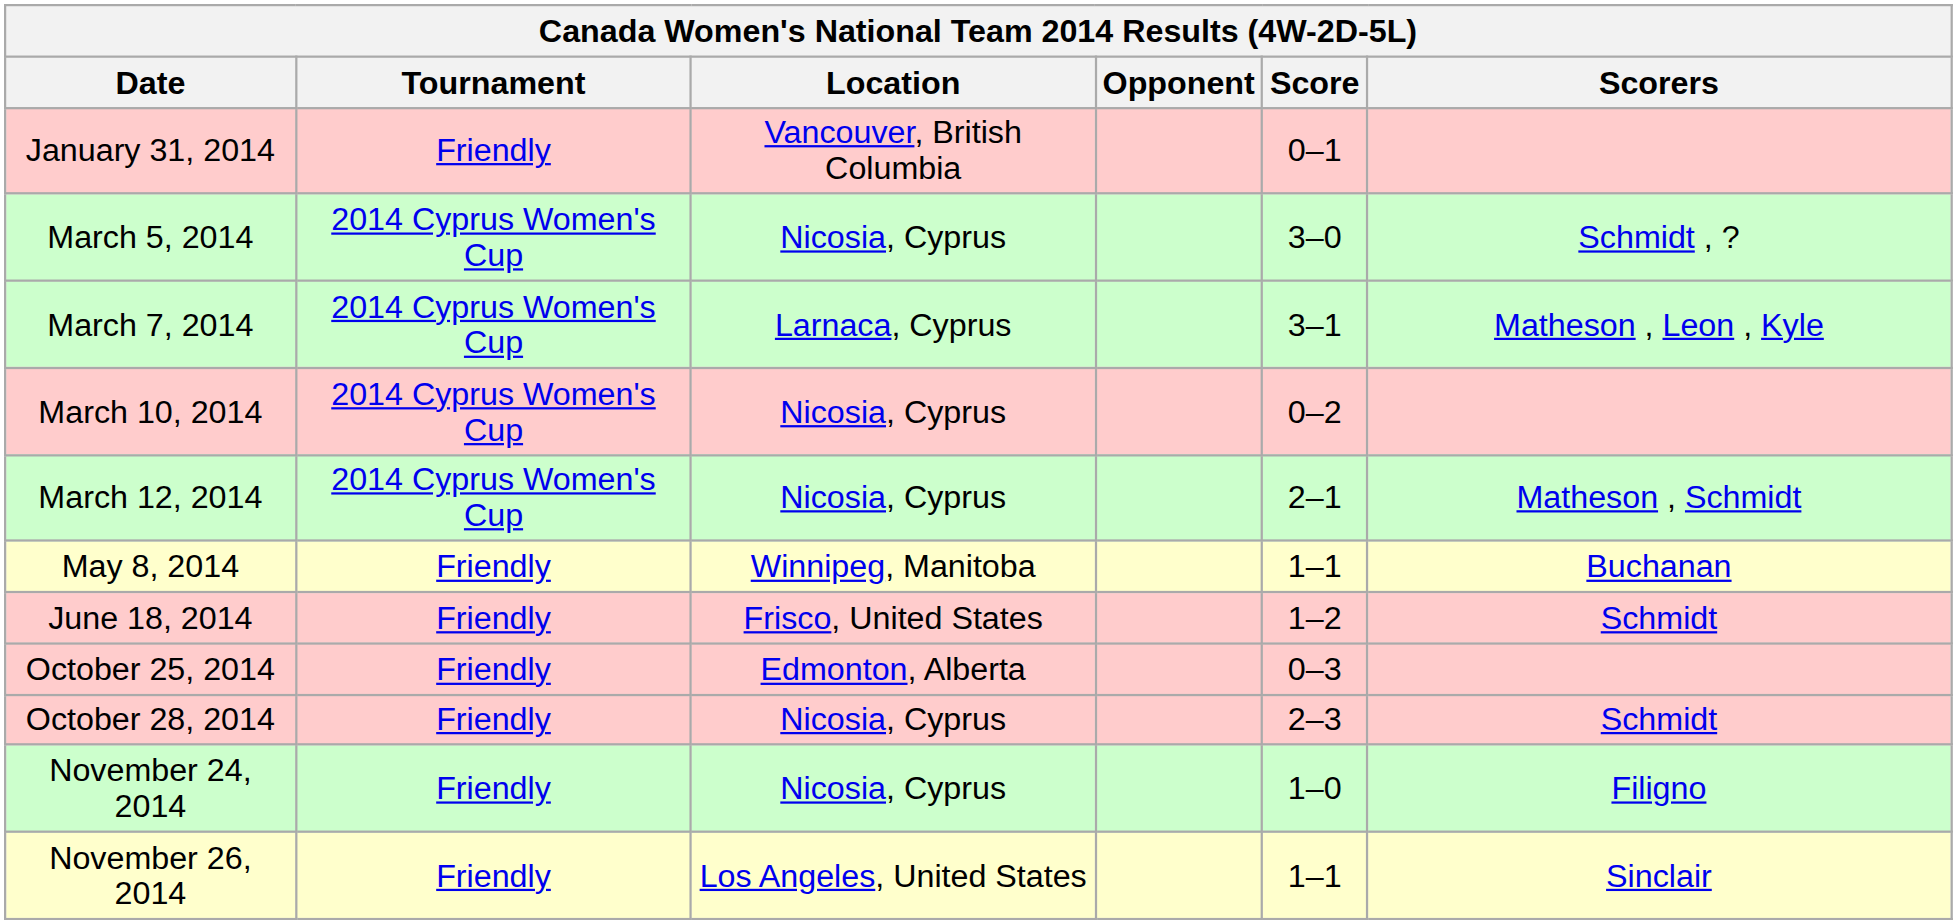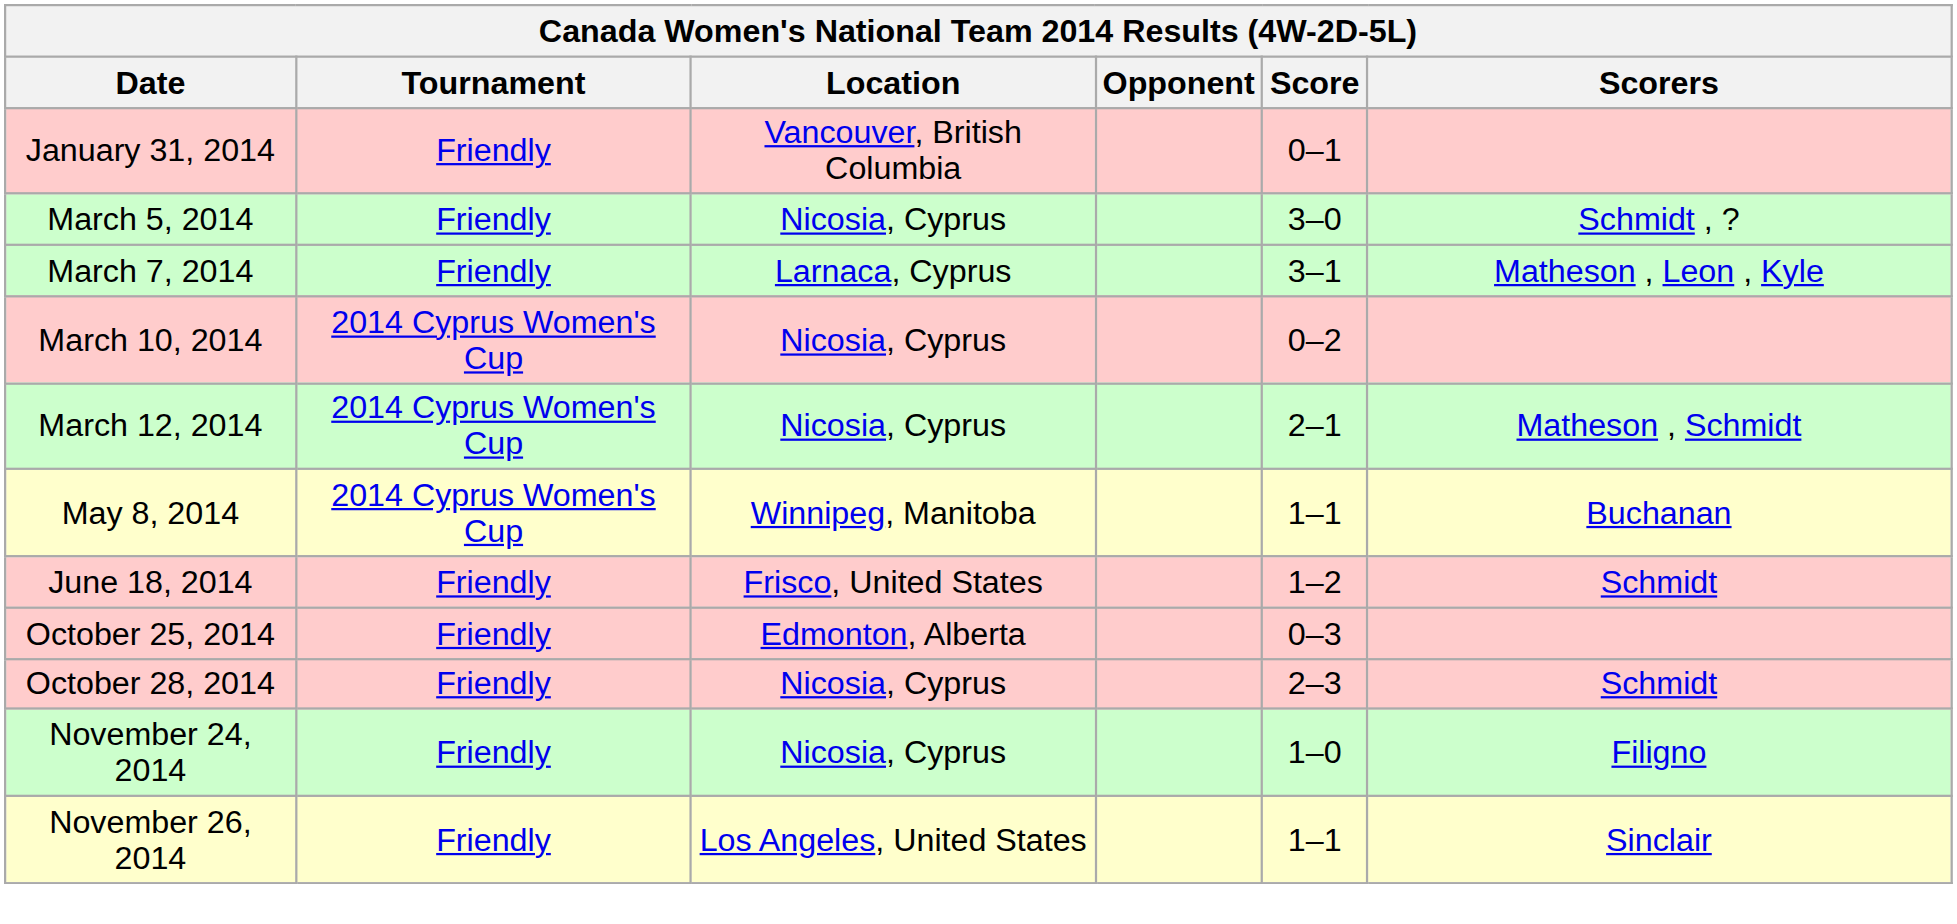March 5, 2014 | Tournament: 2014 Cyprus Women's Cup -> Friendly
March 7, 2014 | Tournament: 2014 Cyprus Women's Cup -> Friendly
May 8, 2014 | Tournament: Friendly -> 2014 Cyprus Women's Cup
